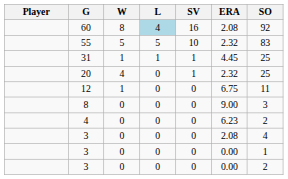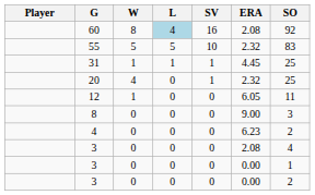12 | ERA: 6.75 -> 6.05
